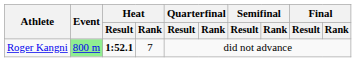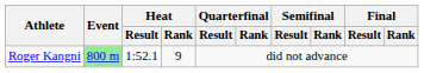Roger Kangni | Heat / Result: bold -> normal
Roger Kangni | Heat / Rank: 7 -> 9
